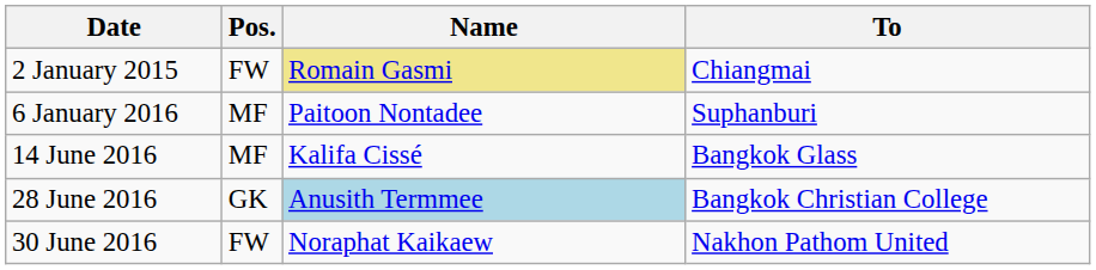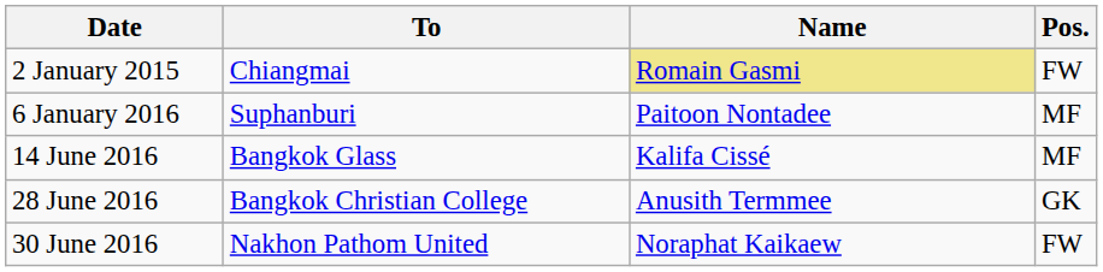columns swapped: Pos. <-> To
28 June 2016 | Name: lightblue background -> no background
